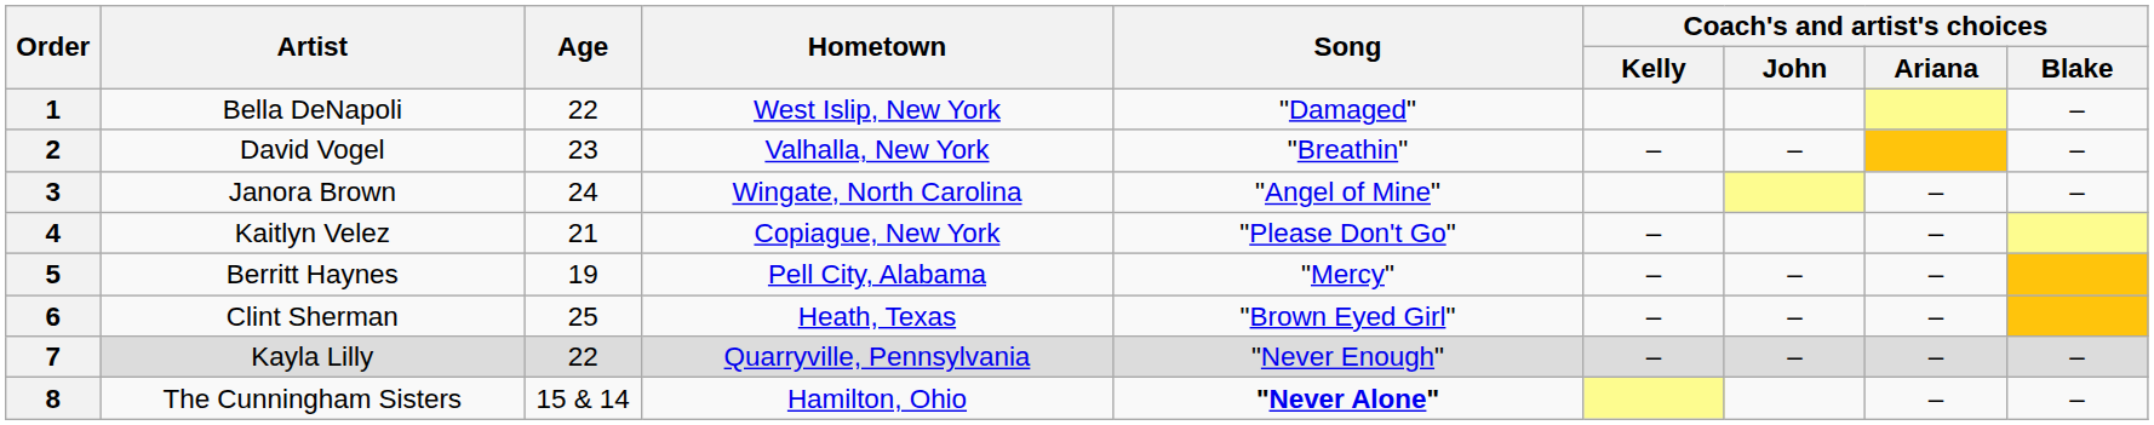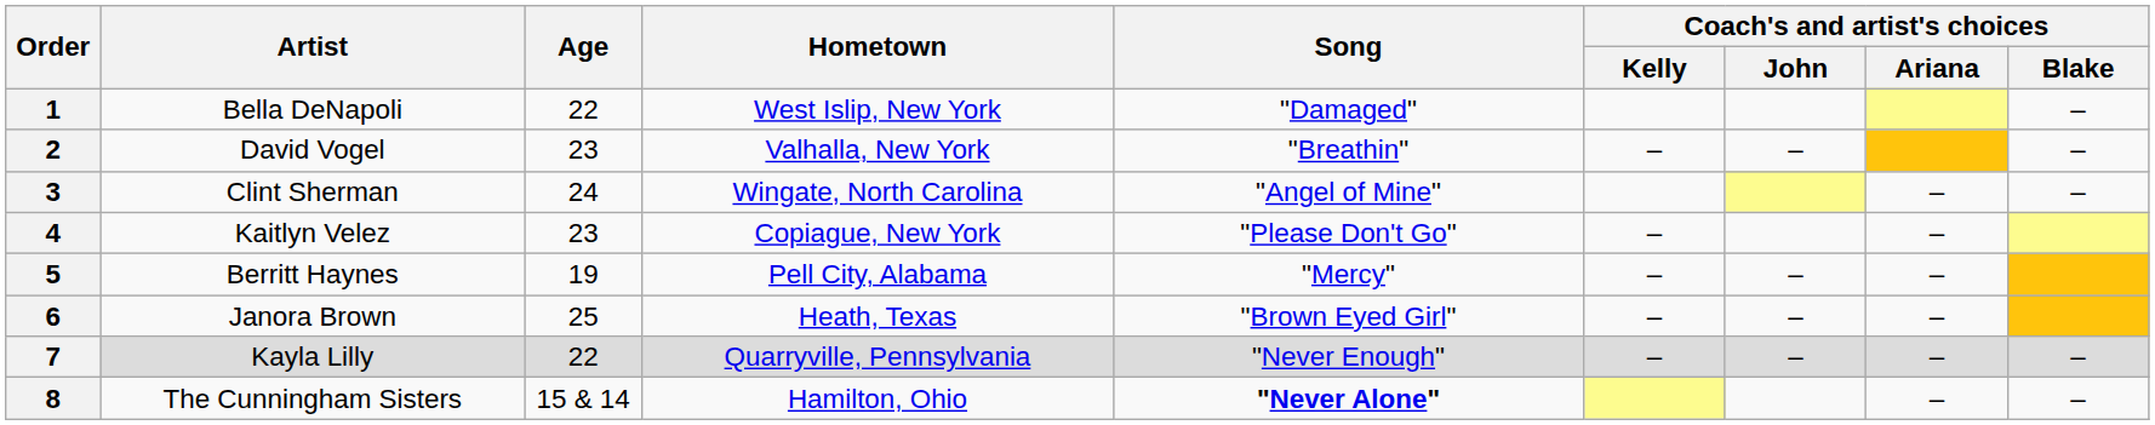3 | Artist: Janora Brown -> Clint Sherman
4 | Age: 21 -> 23
6 | Artist: Clint Sherman -> Janora Brown
